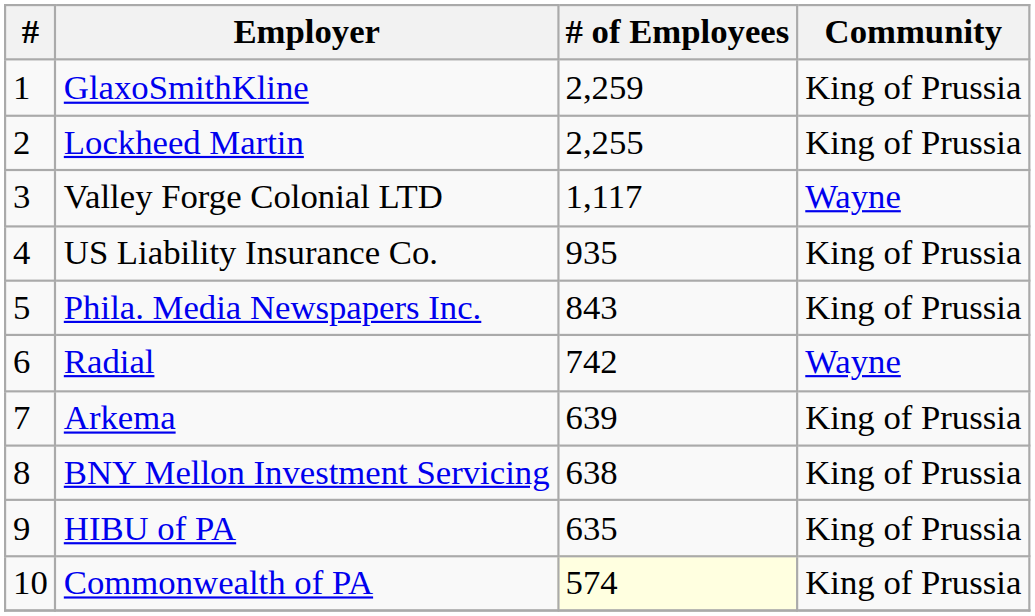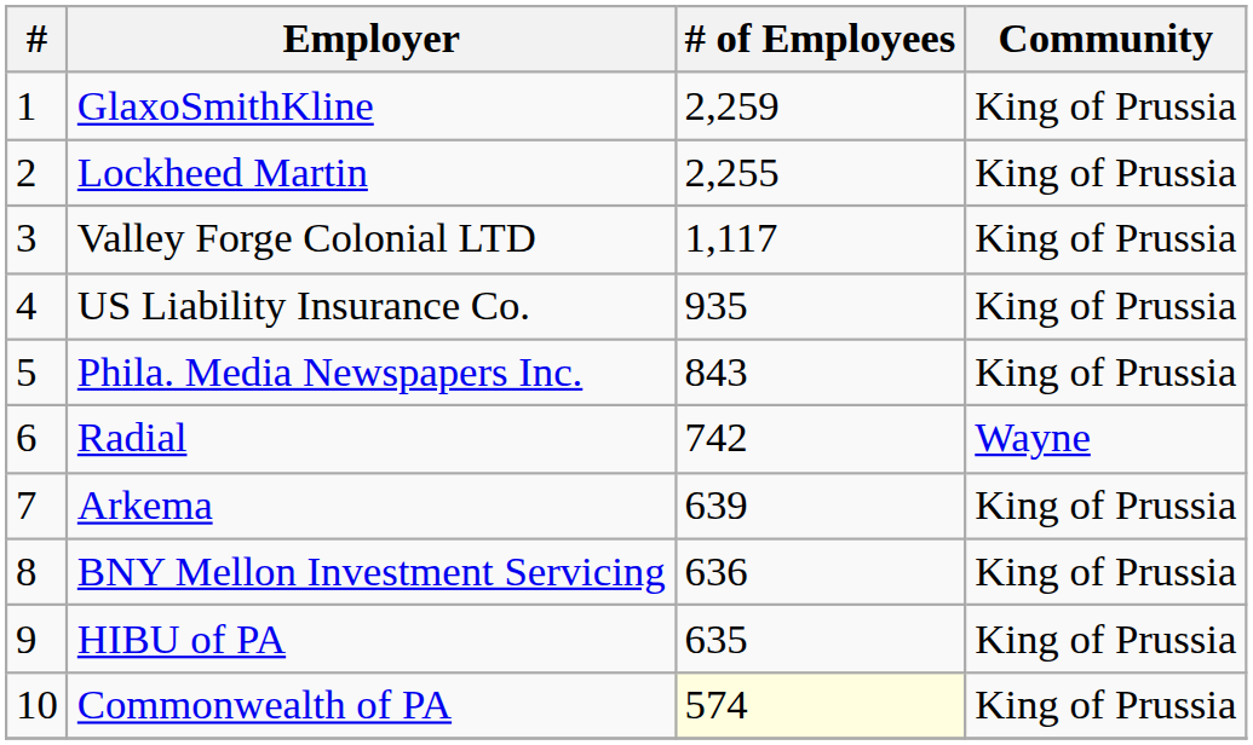Valley Forge Colonial LTD | Community: Wayne -> King of Prussia
BNY Mellon Investment Servicing | # of Employees: 638 -> 636
